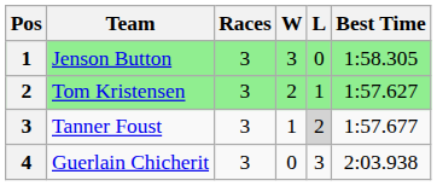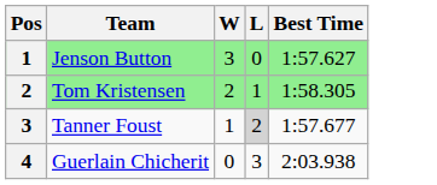- column: Races | 3 | 3 | 3 | 3
Jenson Button | Best Time: 1:58.305 -> 1:57.627
Tom Kristensen | Best Time: 1:57.627 -> 1:58.305
